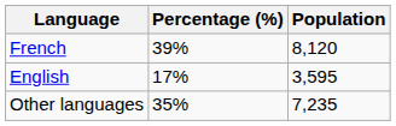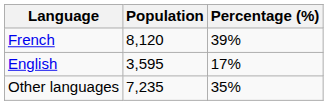columns swapped: Population <-> Percentage (%)
